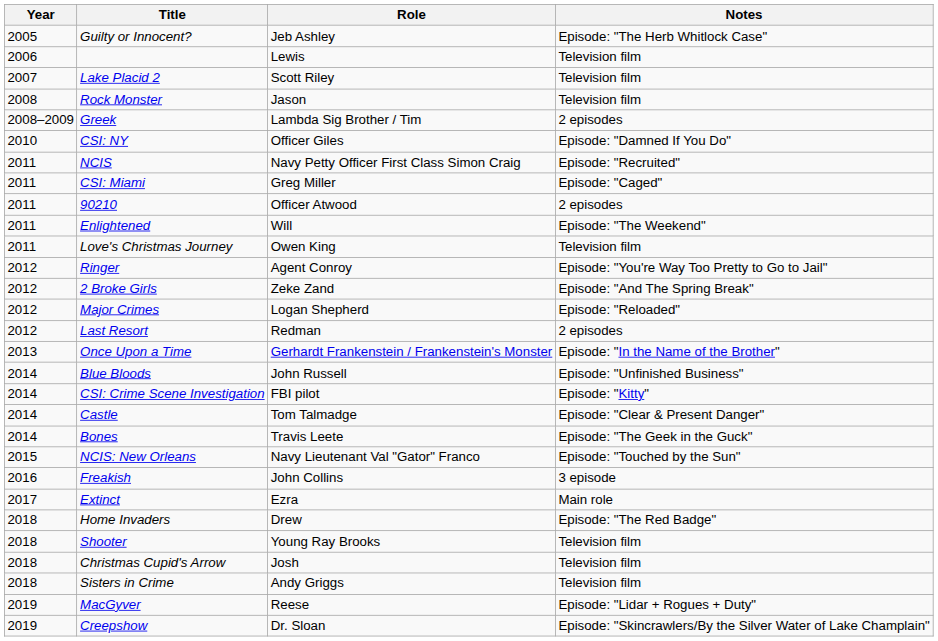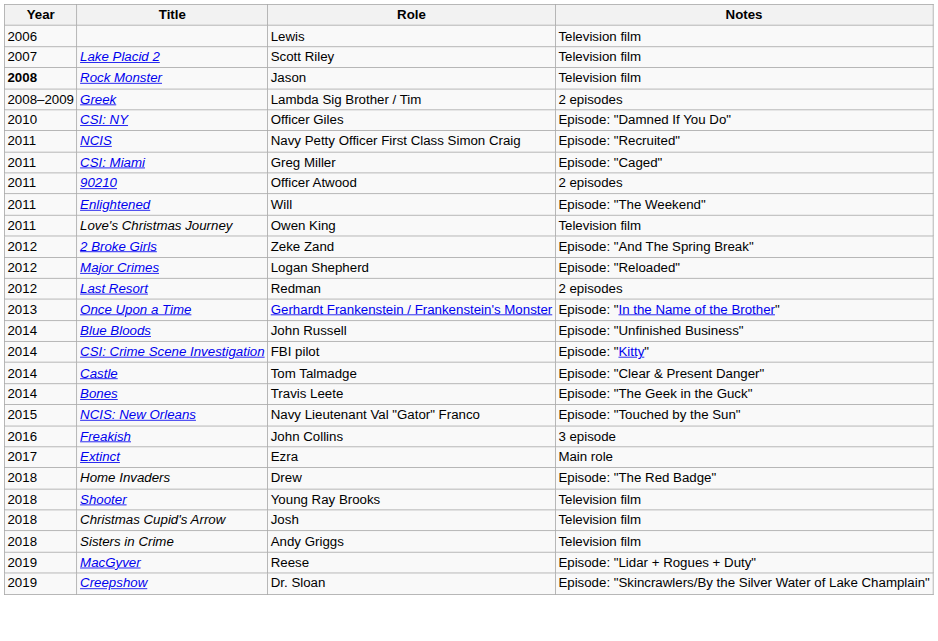- row: 2005 | Guilty or Innocent? | Jeb Ashley | Episode: "The Herb Whitlock Case"
Rock Monster | Year: normal -> bold
- row: 2012 | Ringer | Agent Conroy | Episode: "You're Way Too Pretty to Go to Jail"
